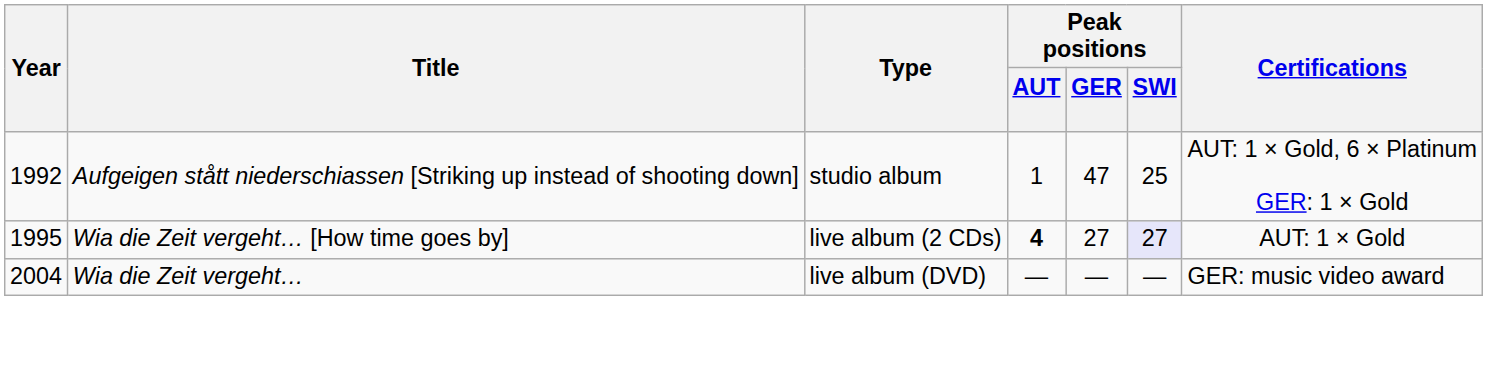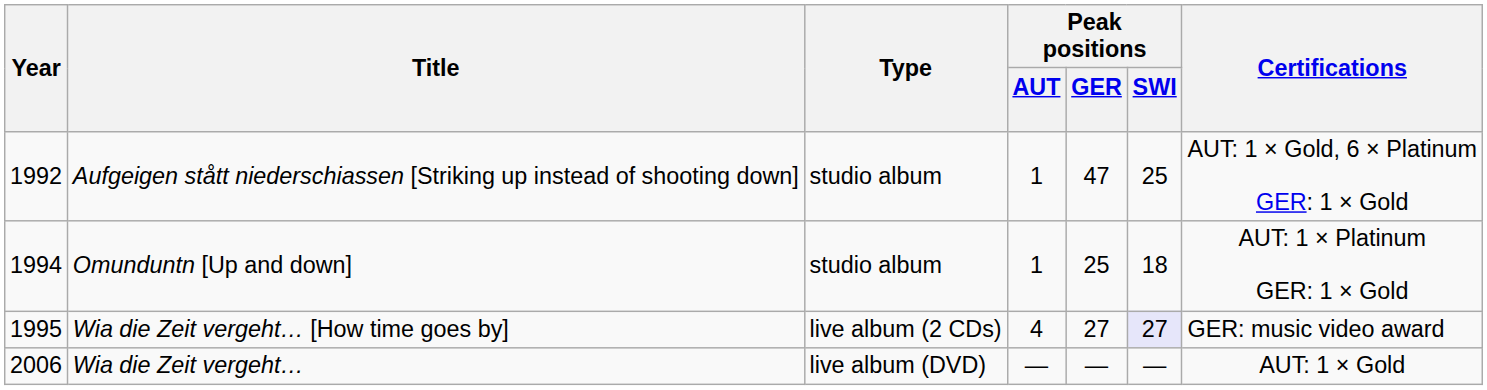+ row: 1994 | Omunduntn [Up and down] | studio album | 1 | 25 | 18 | AUT: 1 × Platinum GER: 1 × Gold
Wia die Zeit vergeht… [How time goes by] | Peak positions / AUT: bold -> normal
Wia die Zeit vergeht… [How time goes by] | Certifications: AUT: 1 × Gold -> GER: music video award
Wia die Zeit vergeht… | Year: 2004 -> 2006
Wia die Zeit vergeht… | Certifications: GER: music video award -> AUT: 1 × Gold
